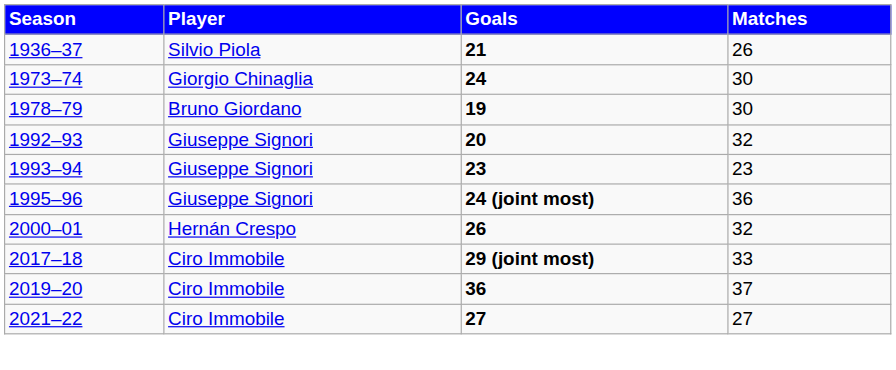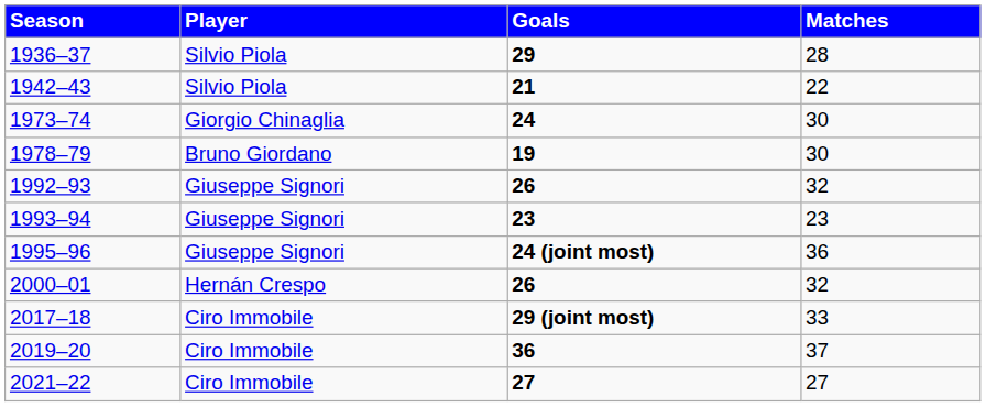1936–37 | Goals: 21 -> 29
1936–37 | Matches: 26 -> 28
+ row: 1942–43 | Silvio Piola | 21 | 22
1992–93 | Goals: 20 -> 26
